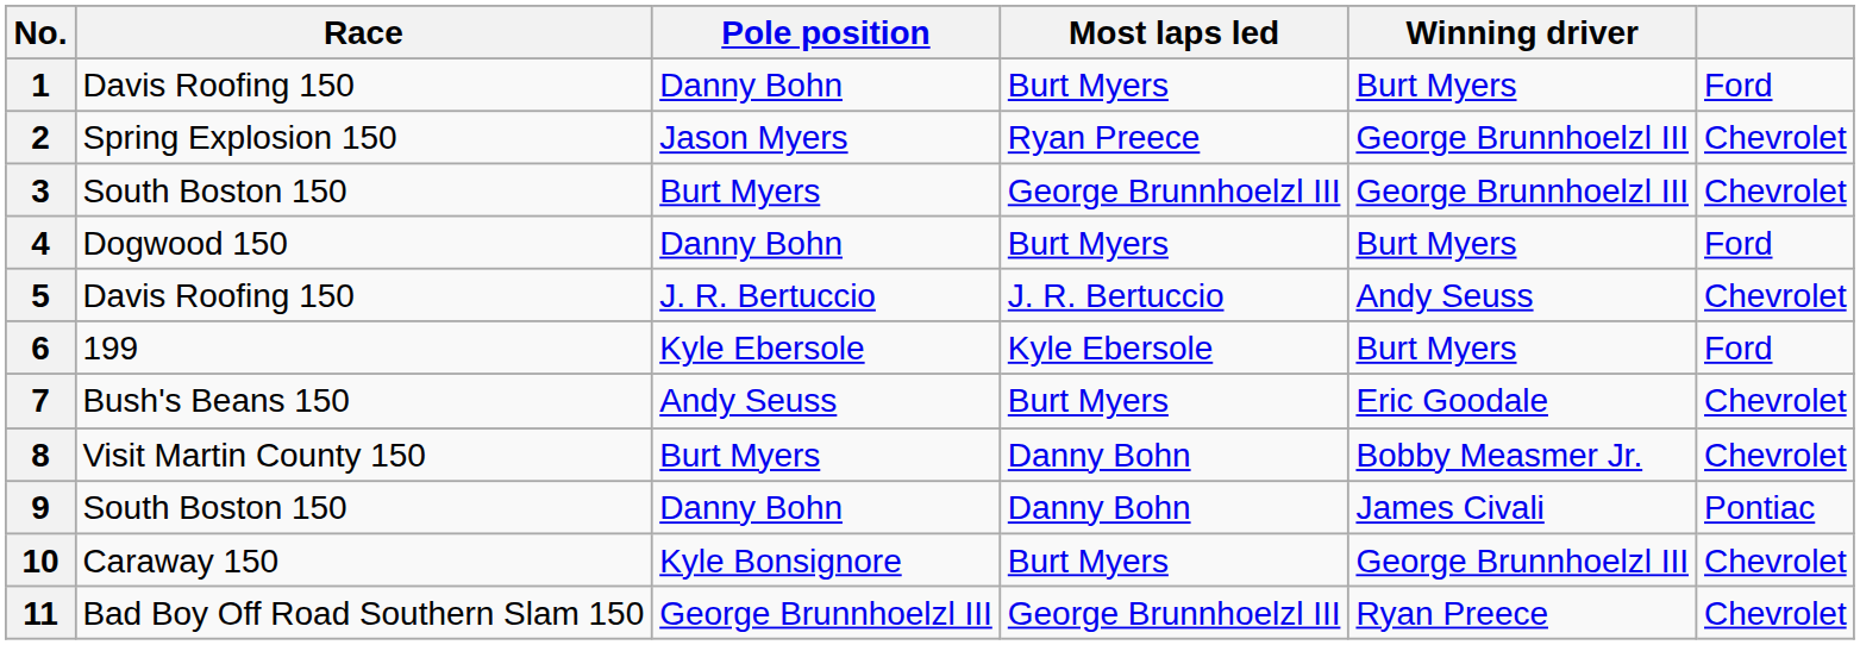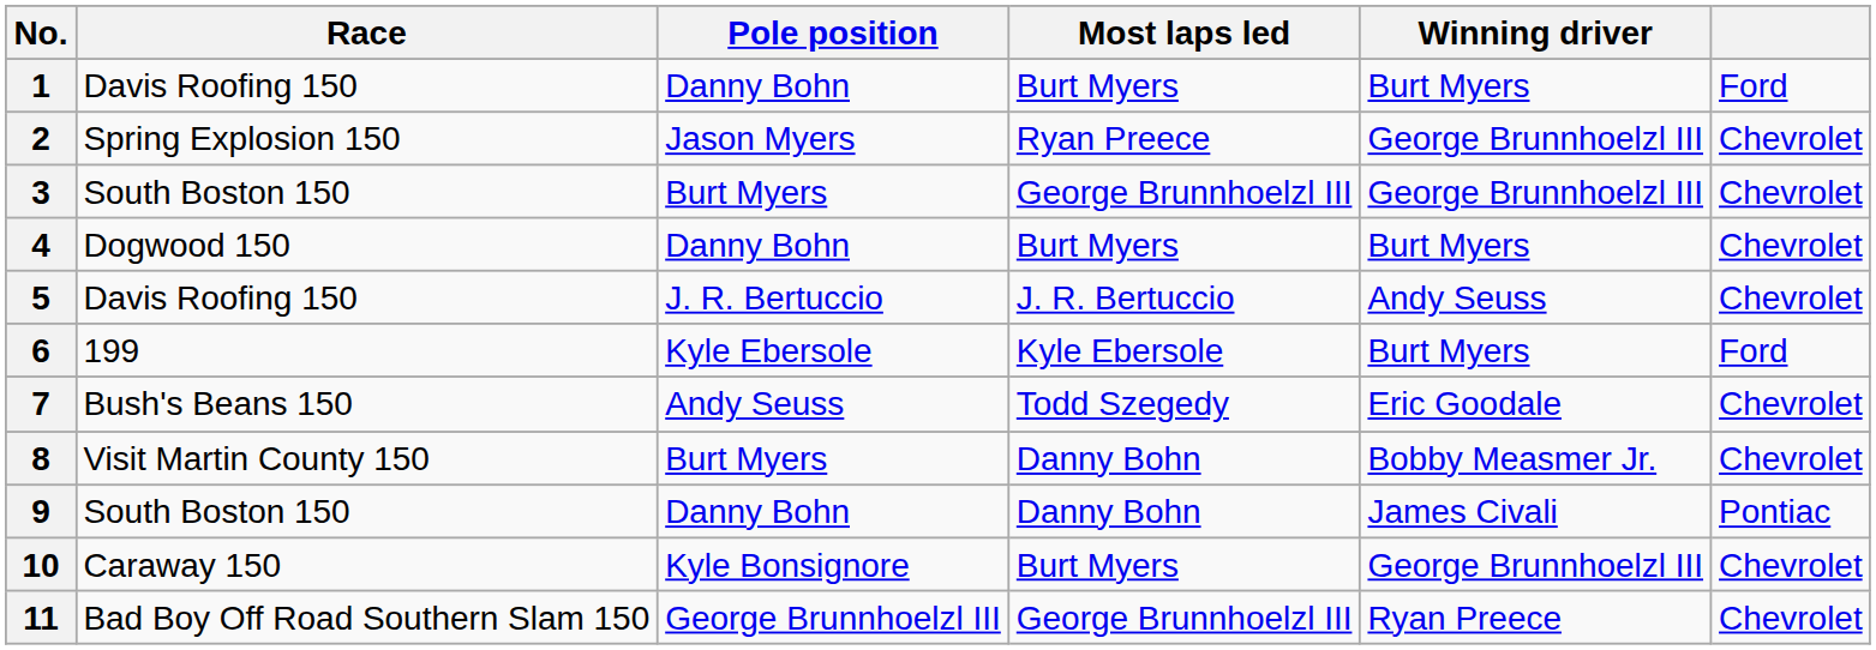4 | column 6: Ford -> Chevrolet
7 | Most laps led: Burt Myers -> Todd Szegedy
